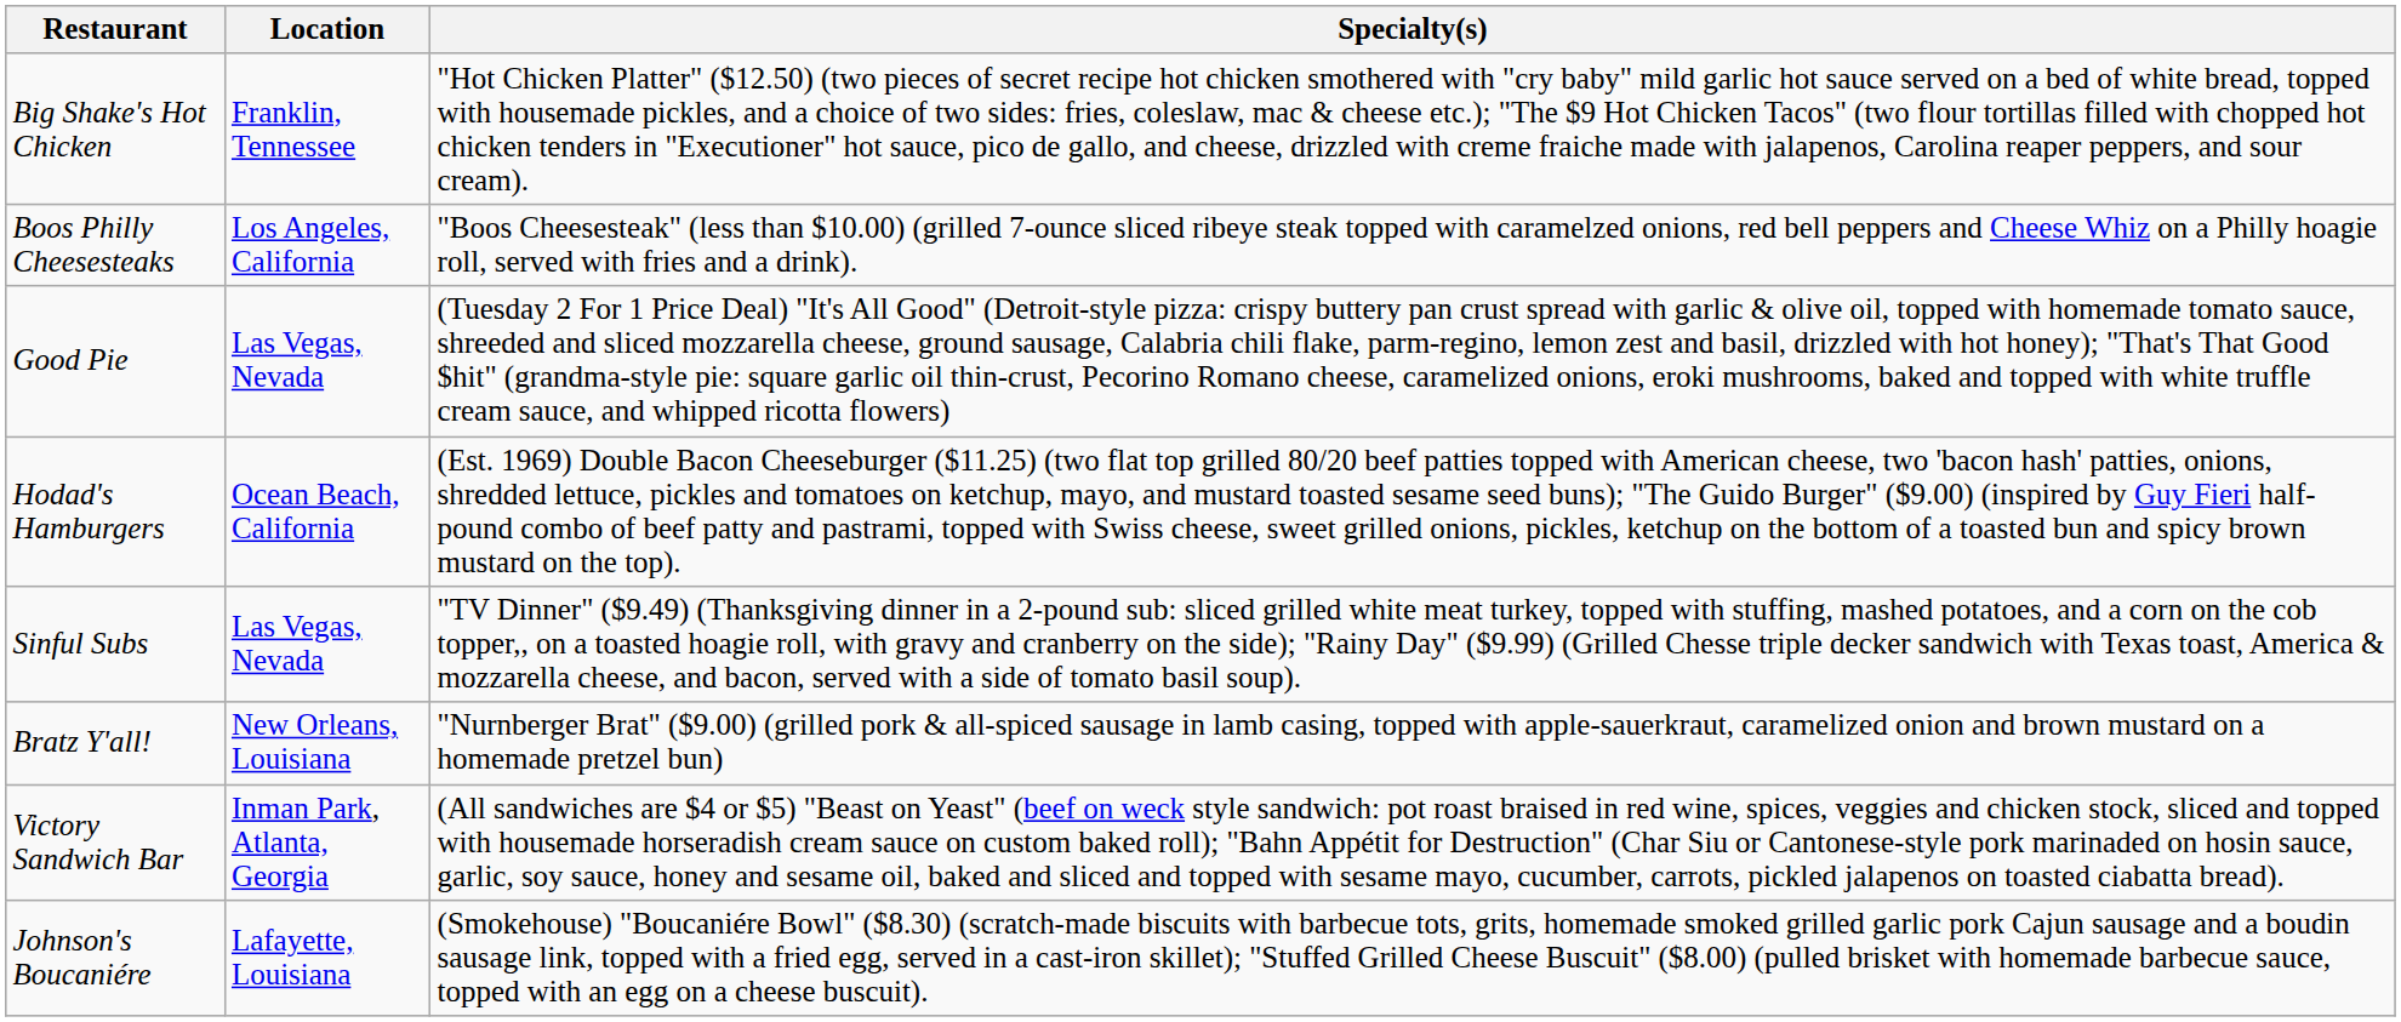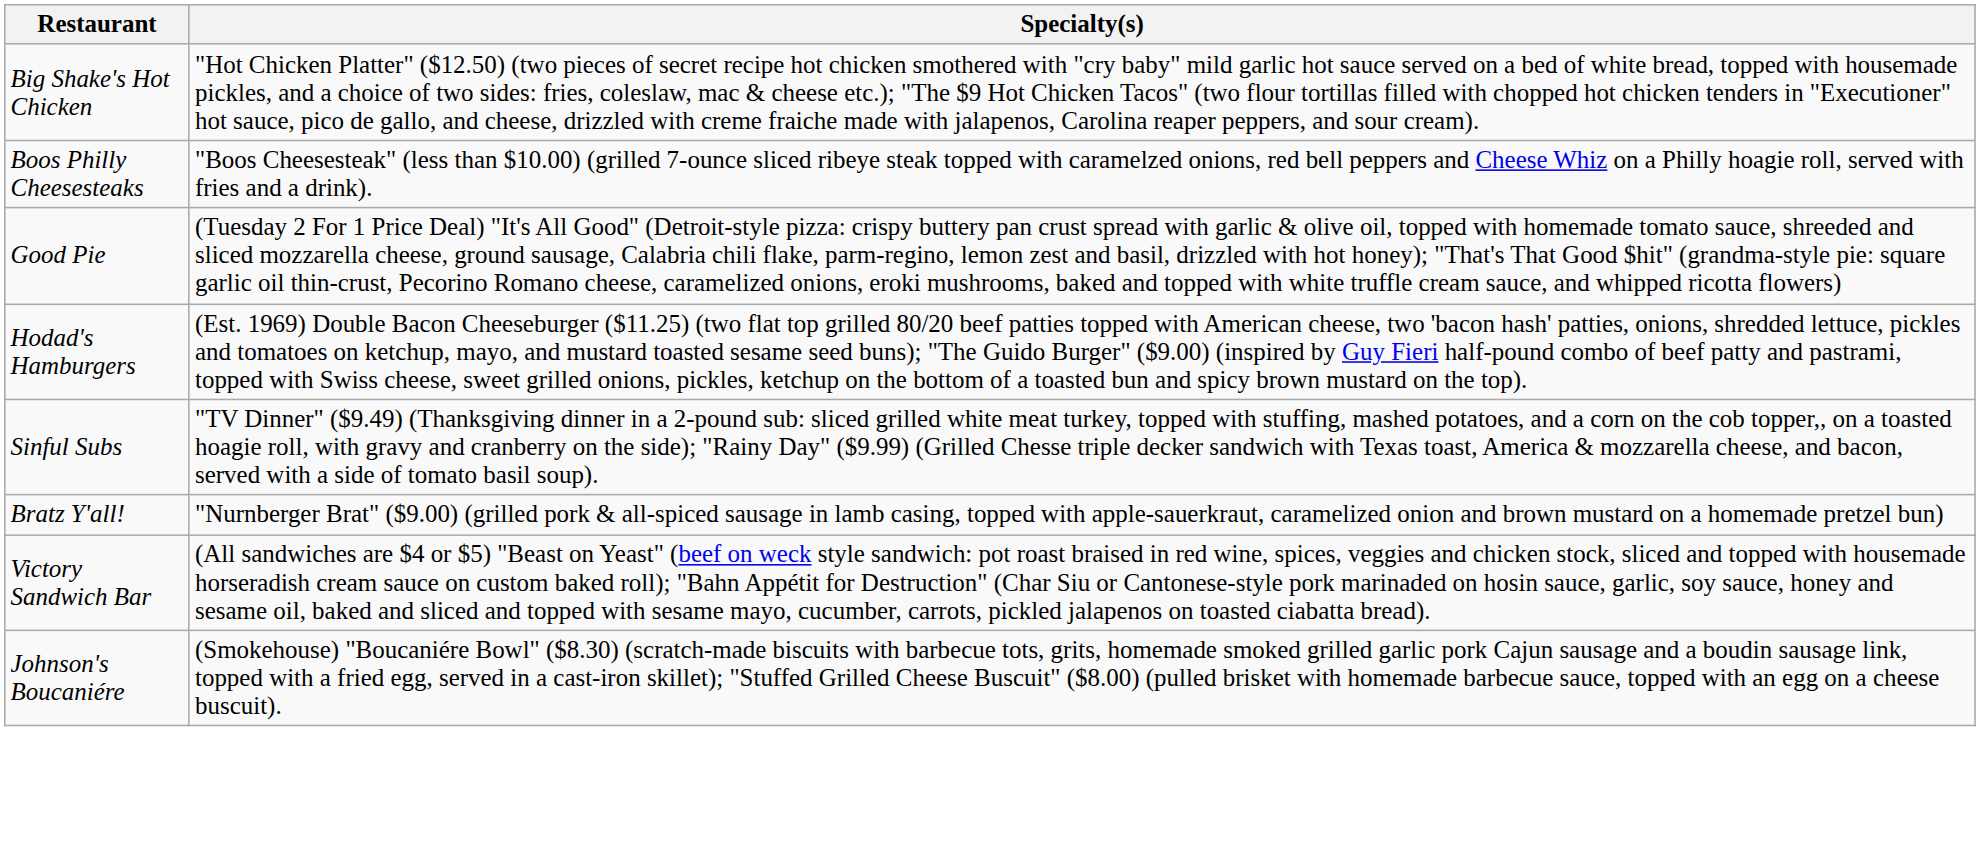- column: Location | Franklin, Tennessee | Los Angeles, California | Las Vegas, Nevada | Ocean Beach, California | Las Vegas, Nevada | New Orleans, Louisiana | Inman Park, Atlanta, Georgia | Lafayette, Louisiana
